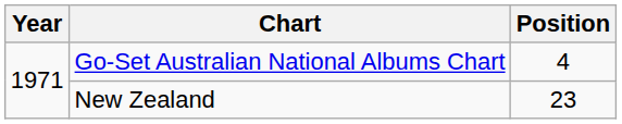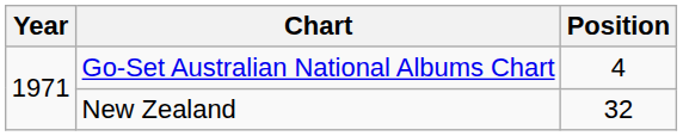New Zealand | Position: 23 -> 32
